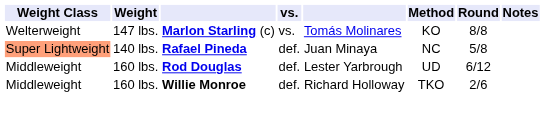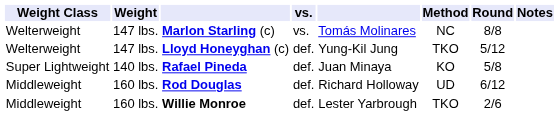Marlon Starling (c) | Method: KO -> NC
+ row: Welterweight | 147 lbs. | Lloyd Honeyghan (c) | def. | Yung-Kil Jung | TKO | 5/12
Rafael Pineda | Weight Class: lightsalmon background -> no background
Rafael Pineda | Method: NC -> KO
Rod Douglas | column 5: Lester Yarbrough -> Richard Holloway
Willie Monroe | column 5: Richard Holloway -> Lester Yarbrough
